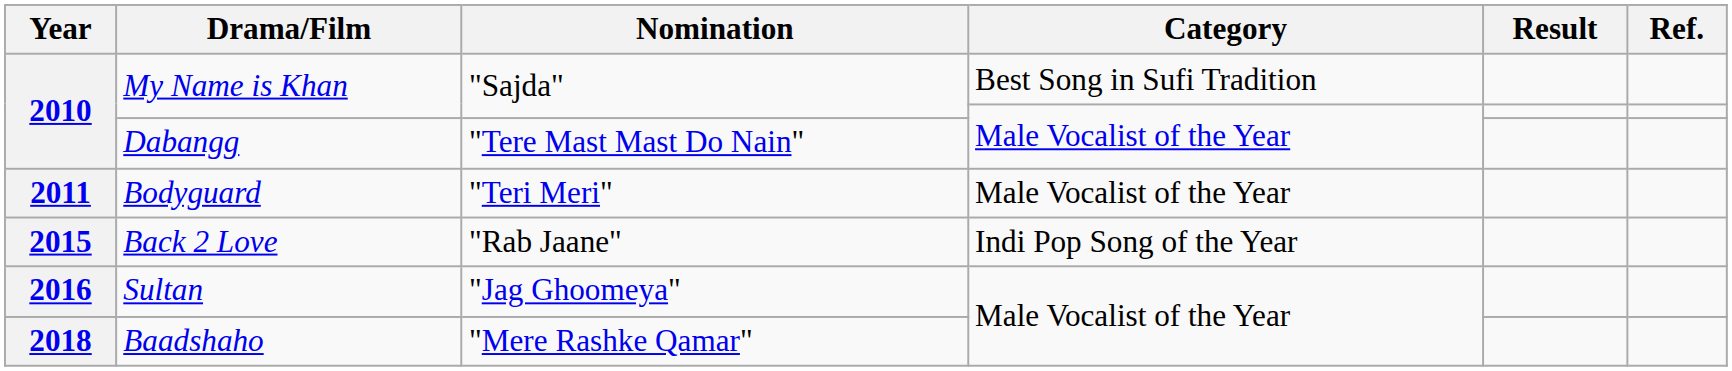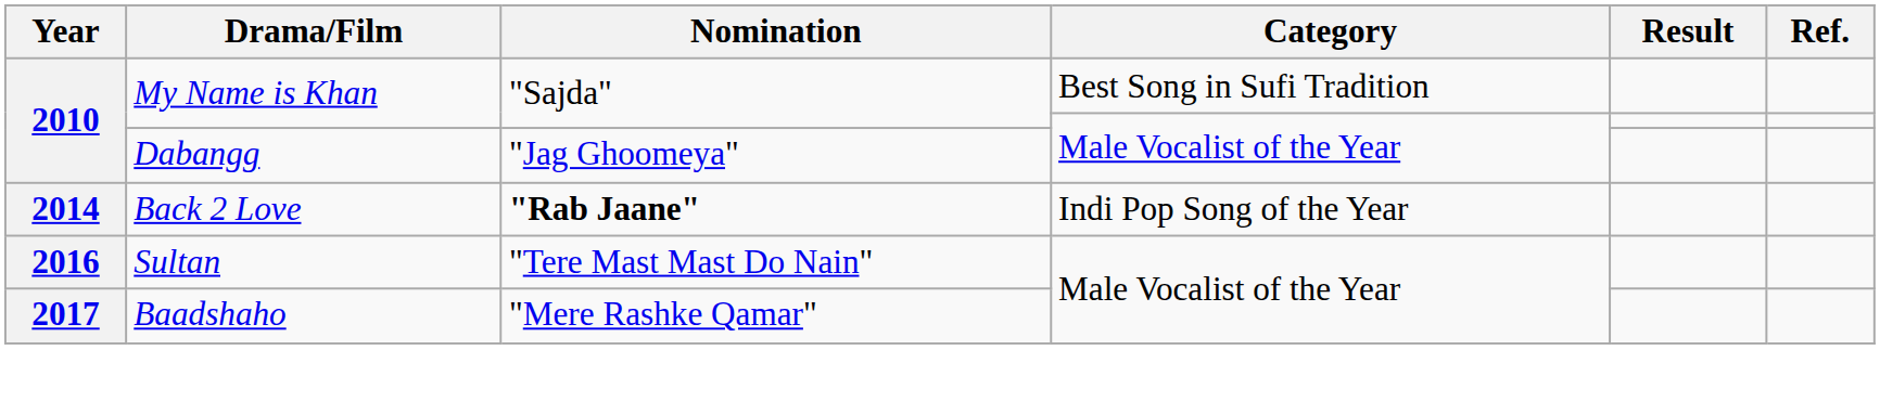Dabangg | Nomination: "Tere Mast Mast Do Nain" -> "Jag Ghoomeya"
- row: 2011 | Bodyguard | "Teri Meri" | Male Vocalist of the Year
Back 2 Love | Year: 2015 -> 2014
Back 2 Love | Nomination: normal -> bold
Sultan | Nomination: "Jag Ghoomeya" -> "Tere Mast Mast Do Nain"
Baadshaho | Year: 2018 -> 2017
